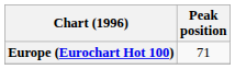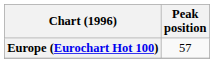Europe (Eurochart Hot 100) | Peak position: 71 -> 57
